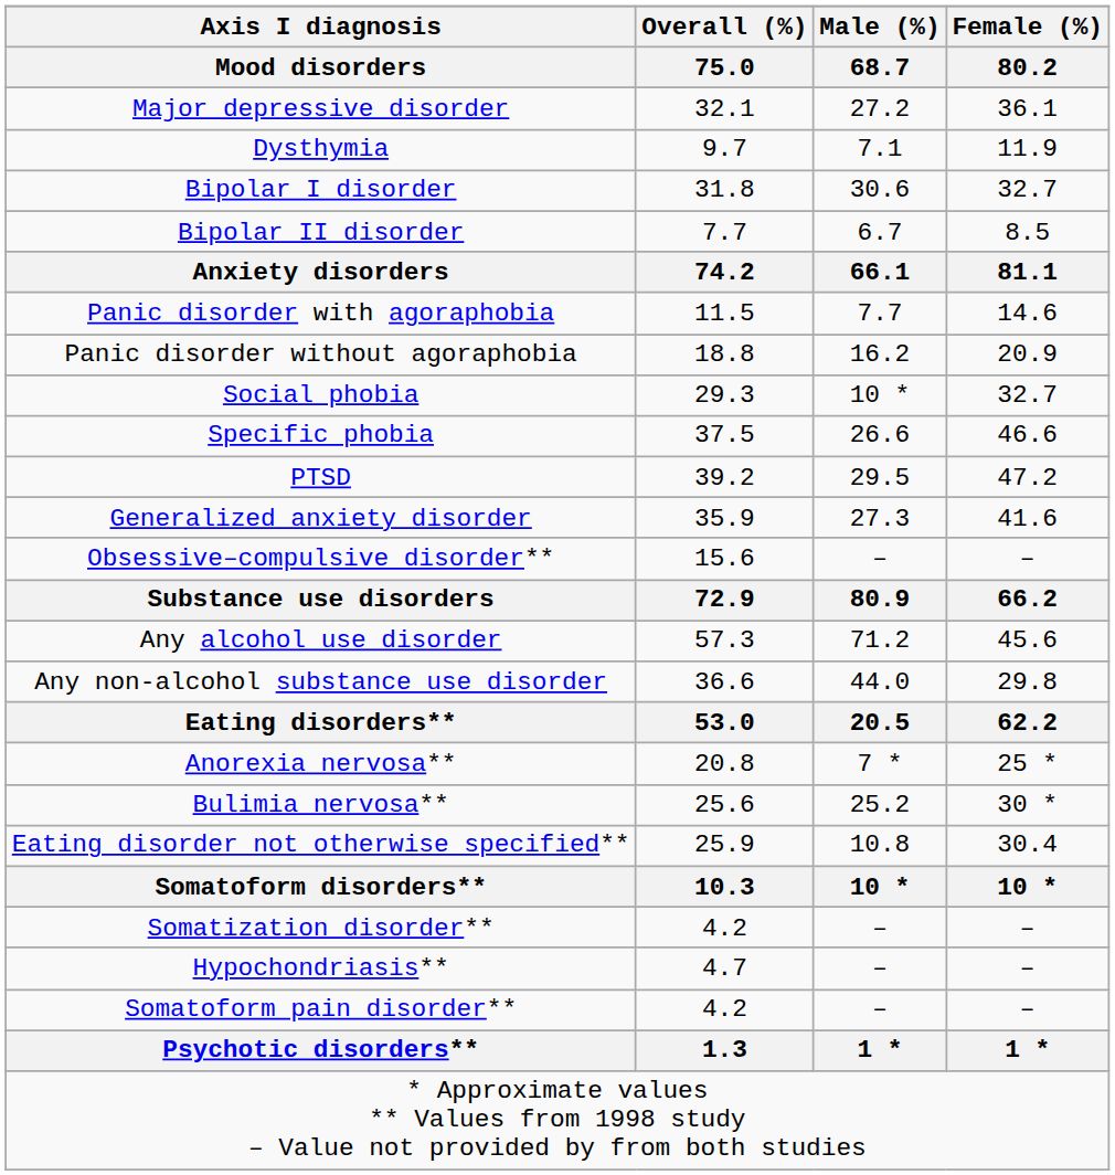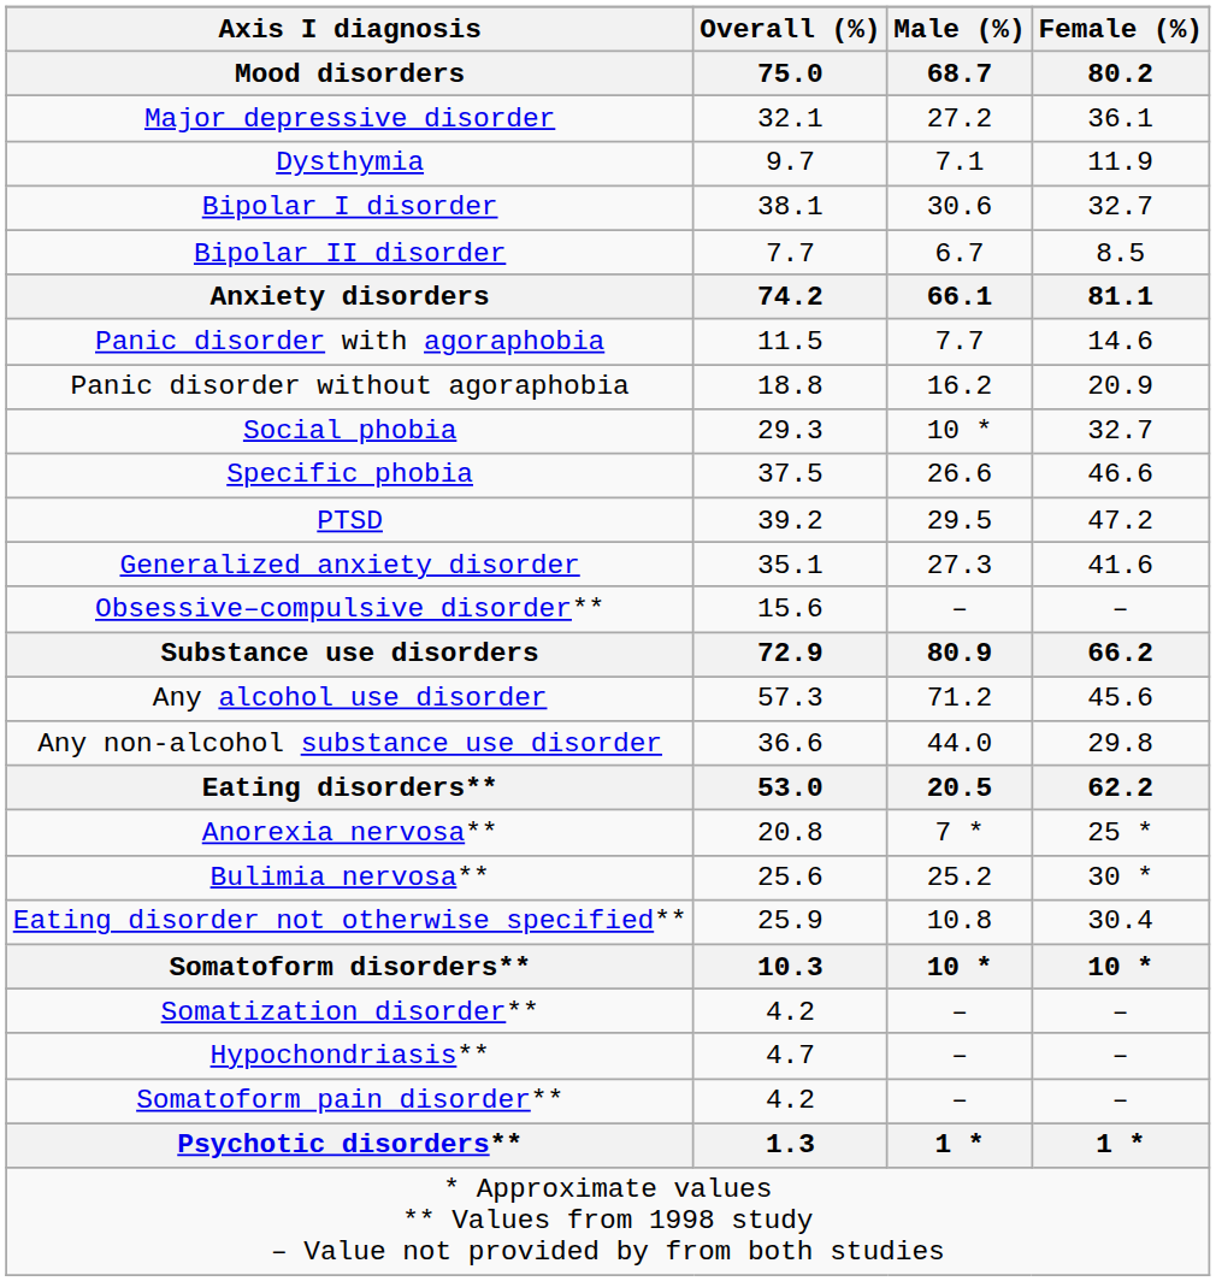Bipolar I disorder | Overall (%) / 75.0: 31.8 -> 38.1
Generalized anxiety disorder | Overall (%) / 75.0: 35.9 -> 35.1
